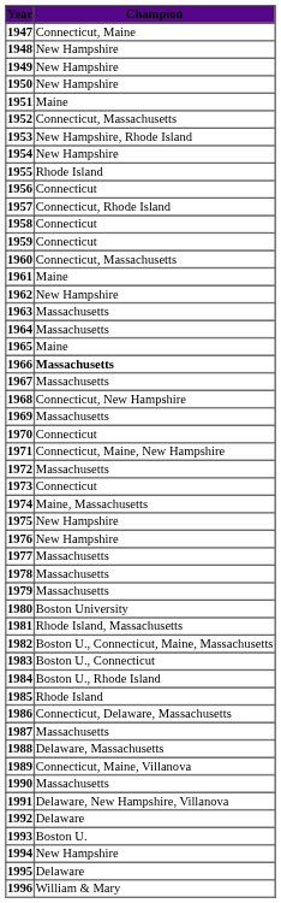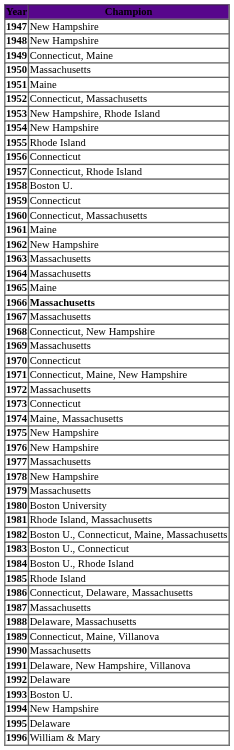1947 | Champion: Connecticut, Maine -> New Hampshire
1949 | Champion: New Hampshire -> Connecticut, Maine
1950 | Champion: New Hampshire -> Massachusetts
1958 | Champion: Connecticut -> Boston U.
1978 | Champion: Massachusetts -> New Hampshire
